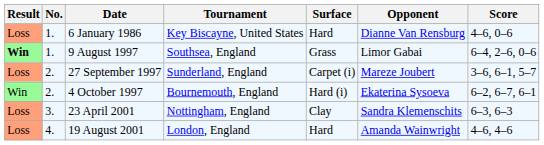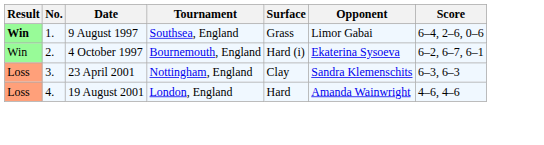- row: Loss | 1. | 6 January 1986 | Key Biscayne, United States | Hard | Dianne Van Rensburg | 4–6, 0–6
- row: Loss | 2. | 27 September 1997 | Sunderland, England | Carpet (i) | Mareze Joubert | 3–6, 6–1, 5–7
